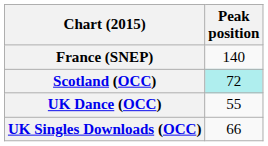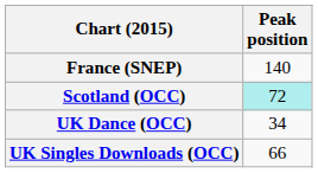UK Dance (OCC) | Peak position: 55 -> 34
